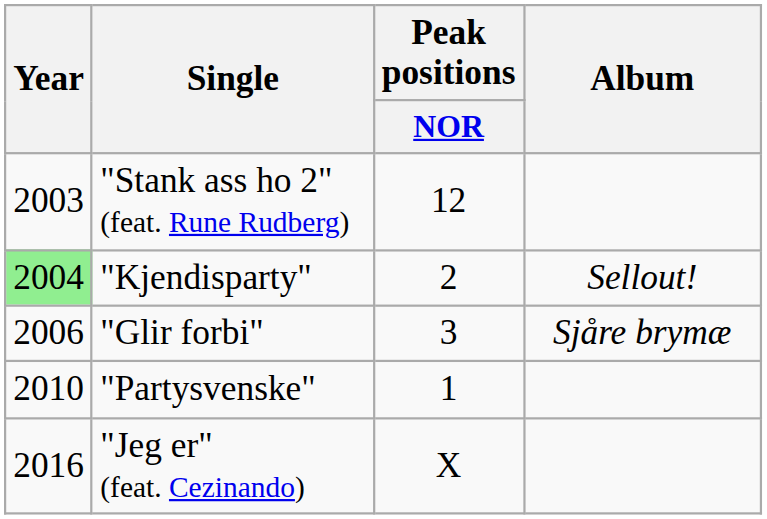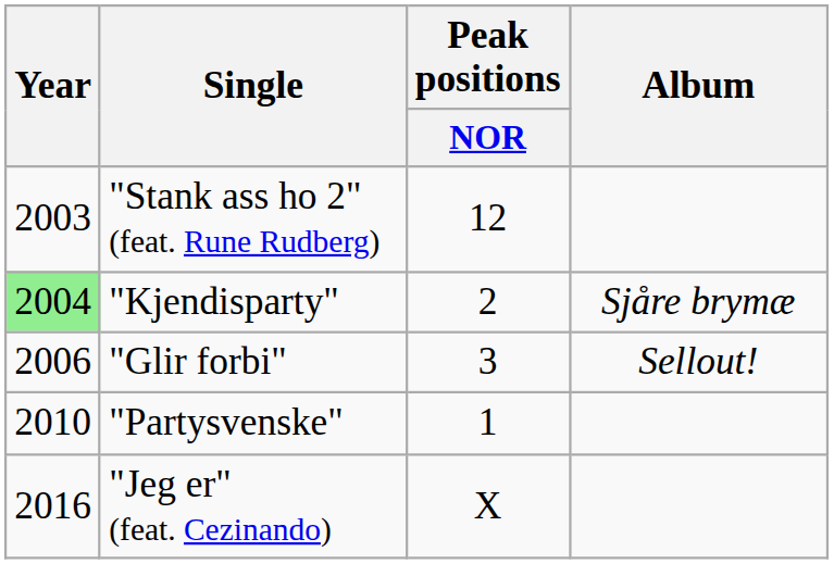"Kjendisparty" | Album: Sellout! -> Sjåre brymæ
"Glir forbi" | Album: Sjåre brymæ -> Sellout!
